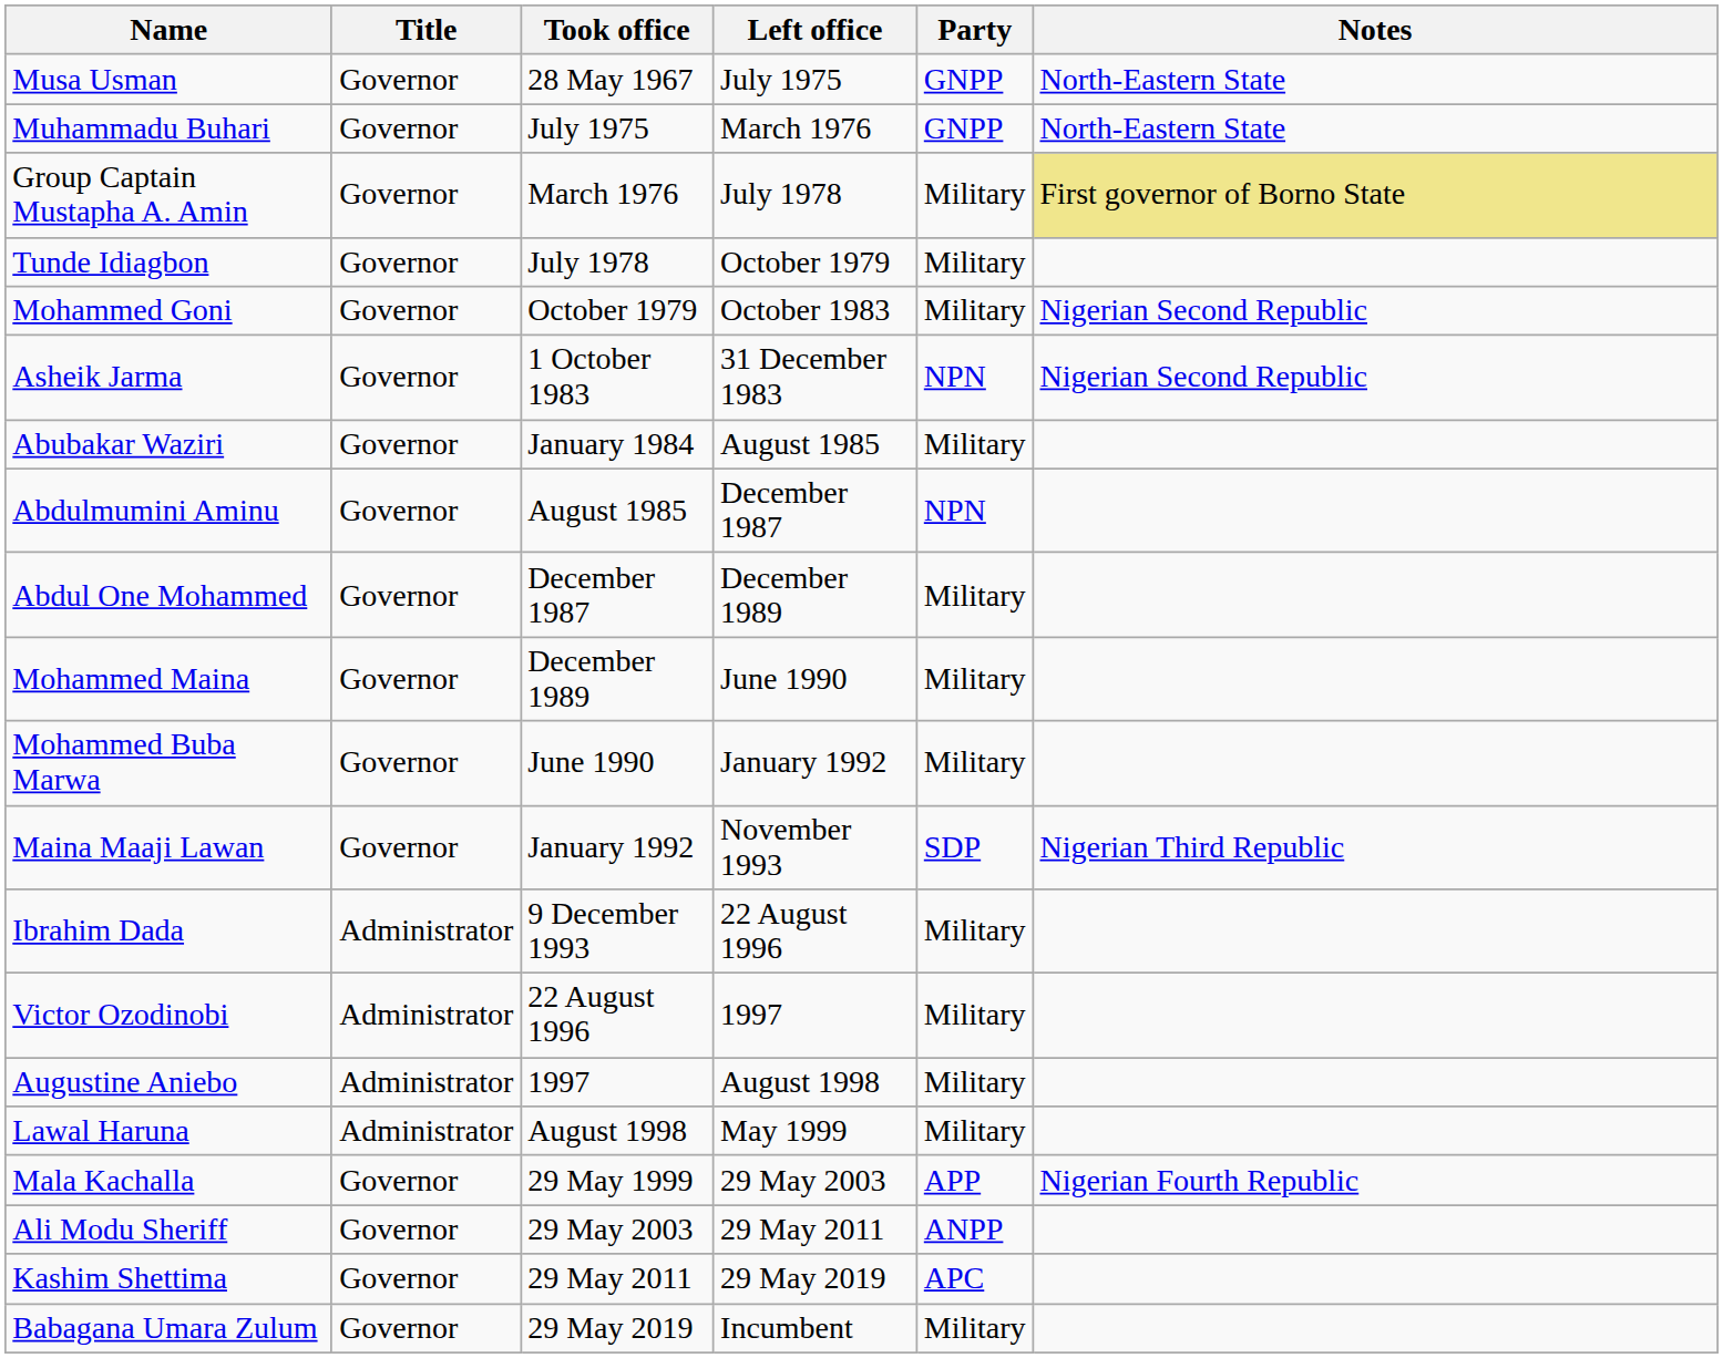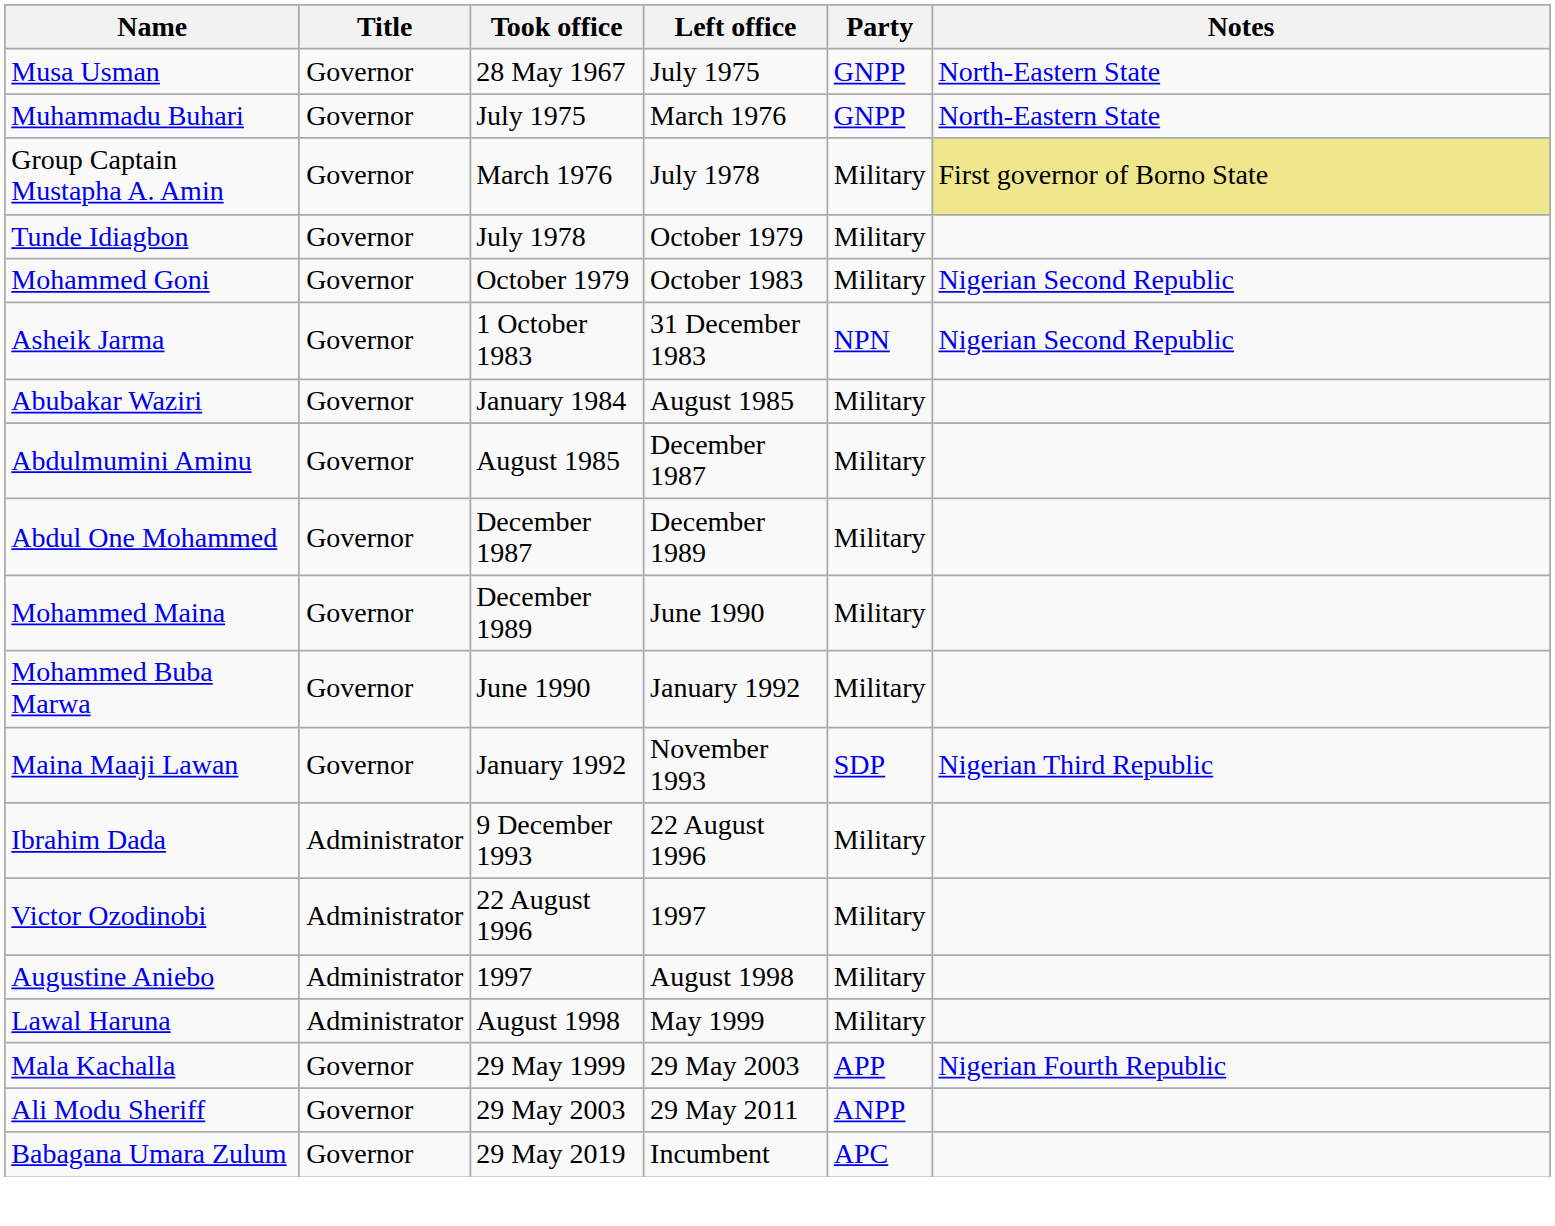Abdulmumini Aminu | Party: NPN -> Military
- row: Kashim Shettima | Governor | 29 May 2011 | 29 May 2019 | APC
Babagana Umara Zulum | Party: Military -> APC
